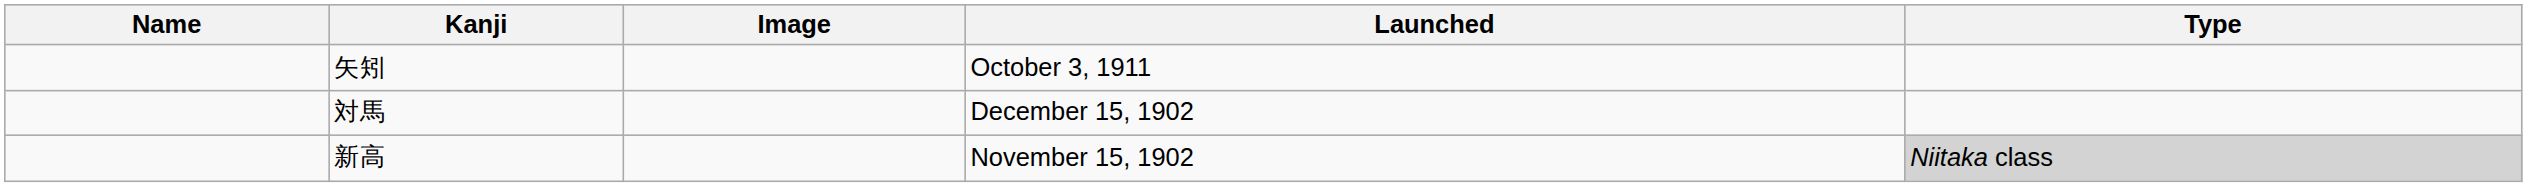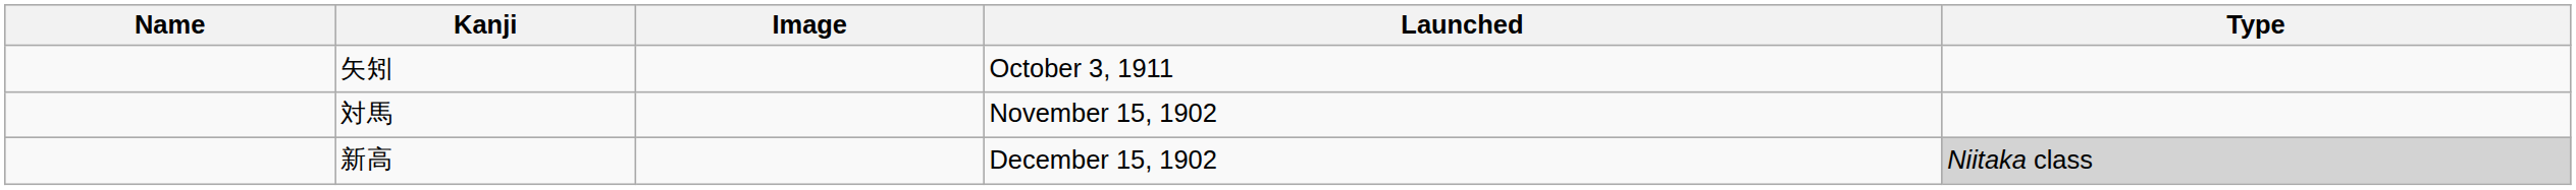対馬 | Launched: December 15, 1902 -> November 15, 1902
新高 | Launched: November 15, 1902 -> December 15, 1902
